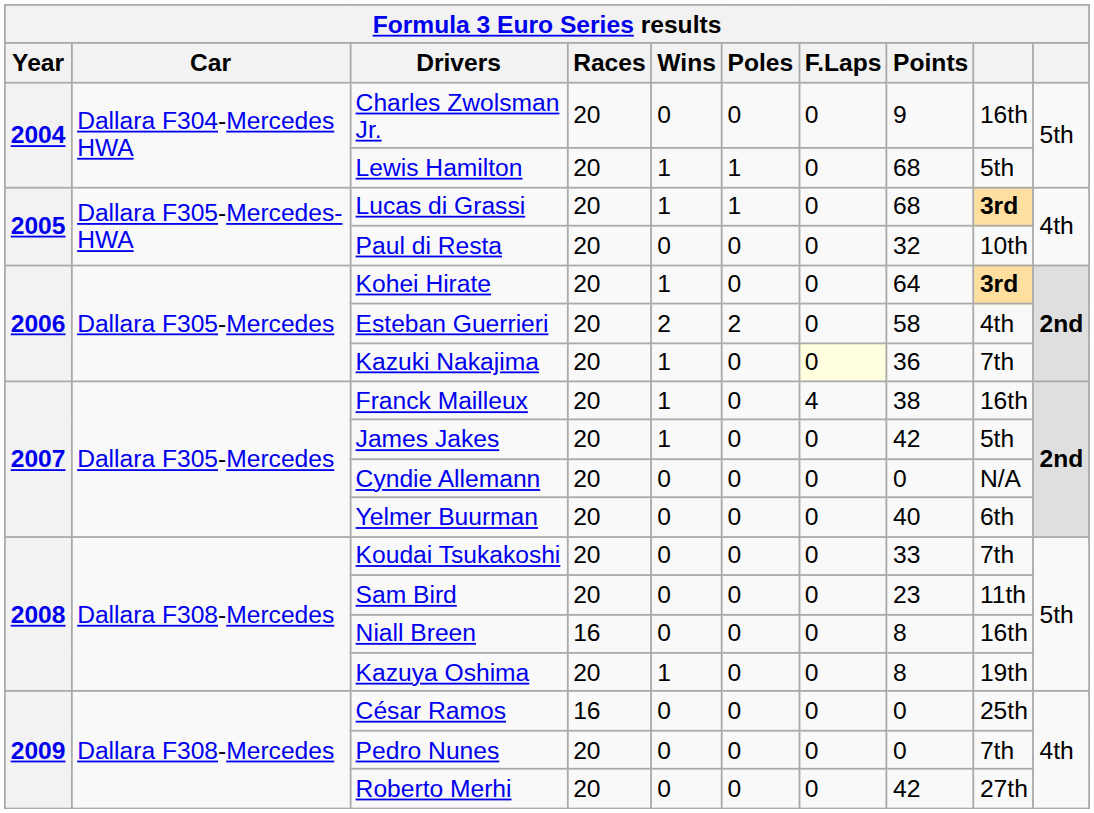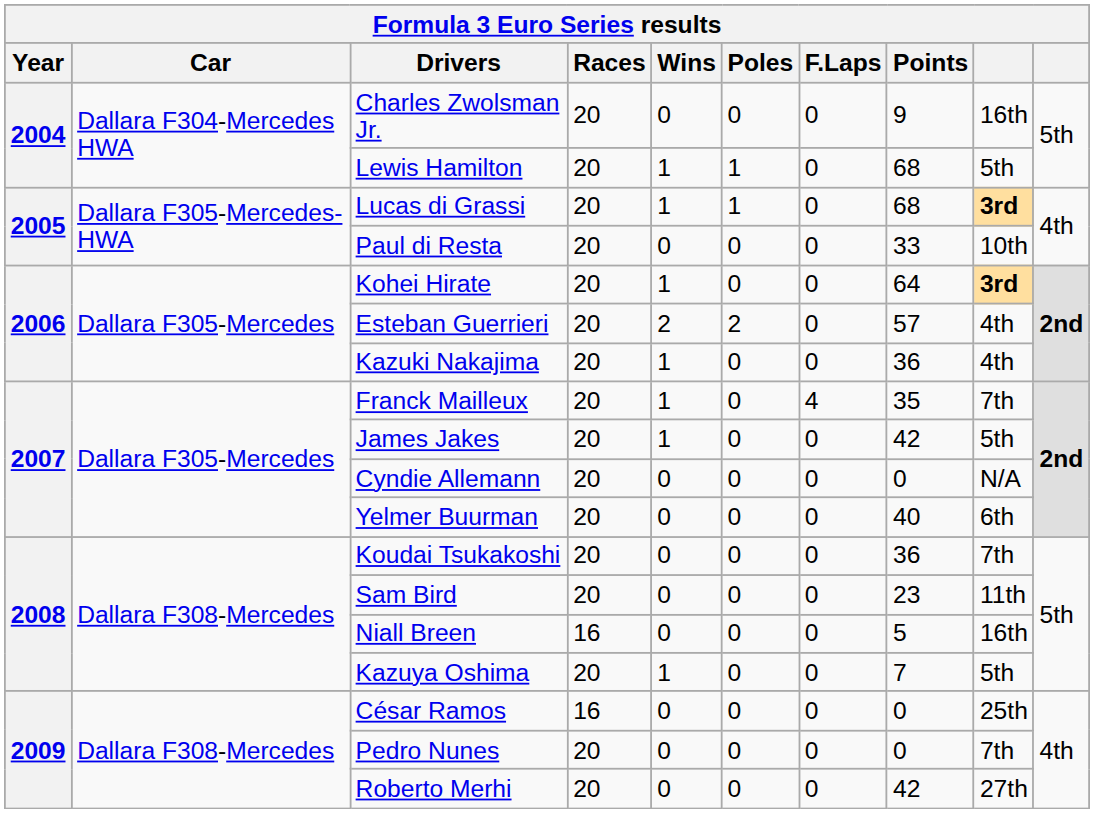Paul di Resta | Points: 32 -> 33
Esteban Guerrieri | Points: 58 -> 57
Kazuki Nakajima | F.Laps: lightyellow background -> no background
Kazuki Nakajima | column 9: 7th -> 4th
Franck Mailleux | Points: 38 -> 35
Franck Mailleux | column 9: 16th -> 7th
Koudai Tsukakoshi | Points: 33 -> 36
Niall Breen | Points: 8 -> 5
Kazuya Oshima | Points: 8 -> 7
Kazuya Oshima | column 9: 19th -> 5th
